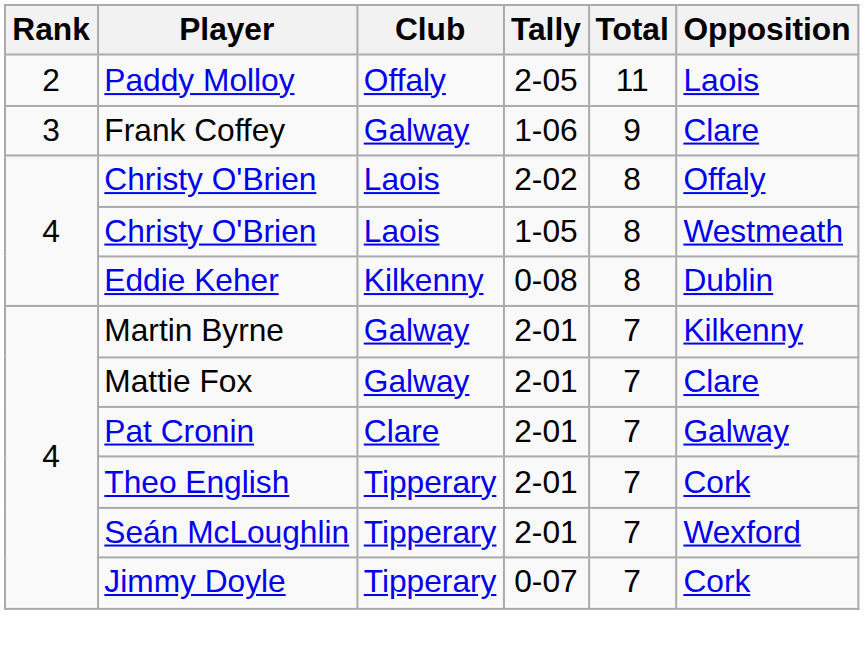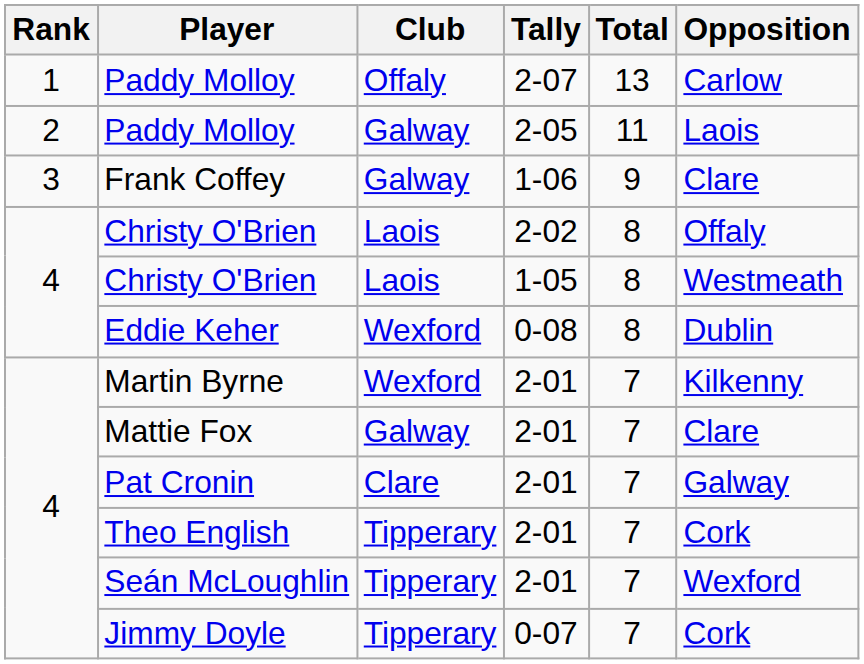+ row: 1 | Paddy Molloy | Offaly | 2-07 | 13 | Carlow
Paddy Molloy / 2-05 | Club: Offaly -> Galway
Eddie Keher | Club: Kilkenny -> Wexford
Martin Byrne | Club: Galway -> Wexford
